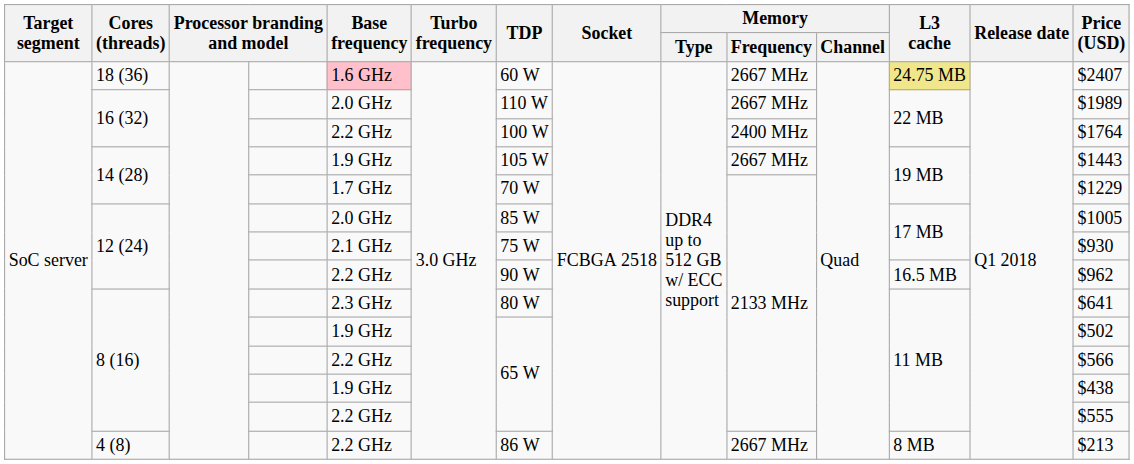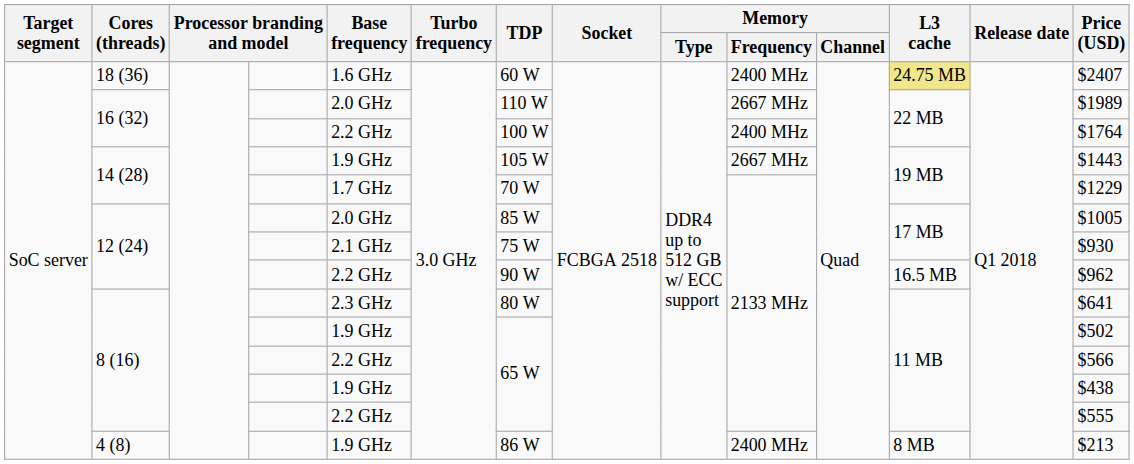18 (36) | Base frequency: pink background -> no background
18 (36) | Memory / Frequency: 2667 MHz -> 2400 MHz
4 (8) | Base frequency: 2.2 GHz -> 1.9 GHz
4 (8) | Memory / Frequency: 2667 MHz -> 2400 MHz
